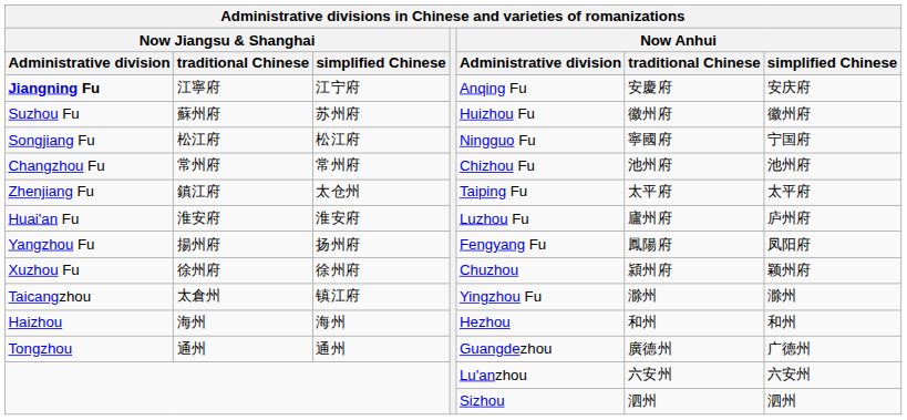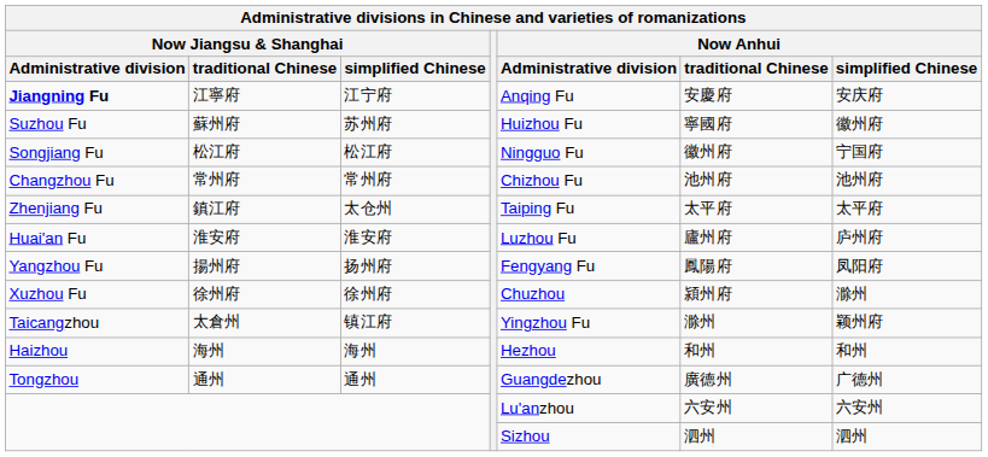Suzhou Fu | Now Anhui / traditional Chinese: 徽州府 -> 寧國府
Songjiang Fu | Now Anhui / traditional Chinese: 寧國府 -> 徽州府
Xuzhou Fu | Now Anhui / simplified Chinese: 颖州府 -> 滁州
Taicangzhou | Now Anhui / simplified Chinese: 滁州 -> 颖州府
